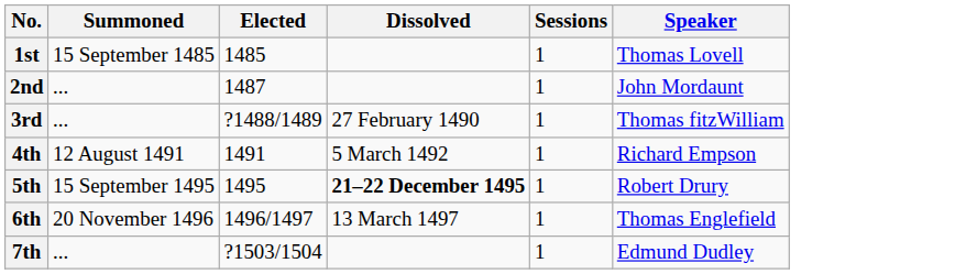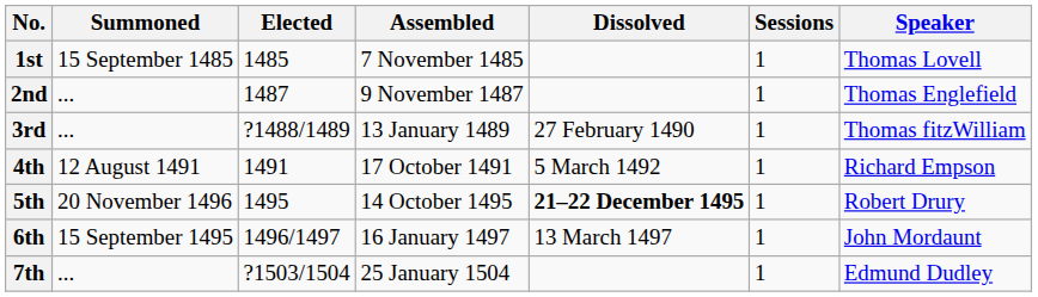+ column: Assembled | 7 November 1485 | 9 November 1487 | 13 January 1489 | 17 October 1491 | 14 October 1495 | 16 January 1497 | 25 January 1504
2nd | Speaker: John Mordaunt -> Thomas Englefield
5th | Summoned: 15 September 1495 -> 20 November 1496
6th | Summoned: 20 November 1496 -> 15 September 1495
6th | Speaker: Thomas Englefield -> John Mordaunt
